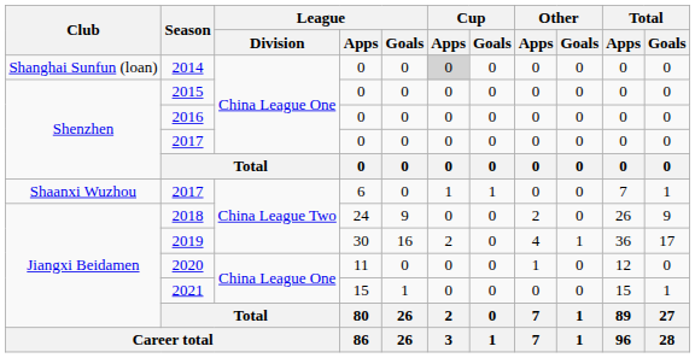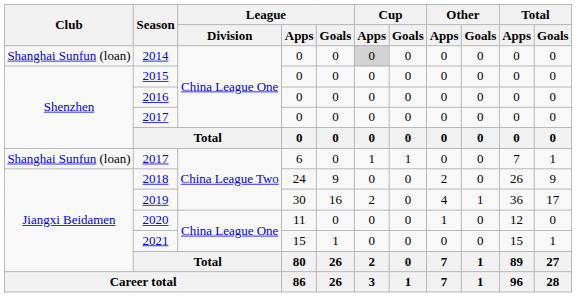2017 / 6 | Club: Shaanxi Wuzhou -> Shanghai Sunfun (loan)
